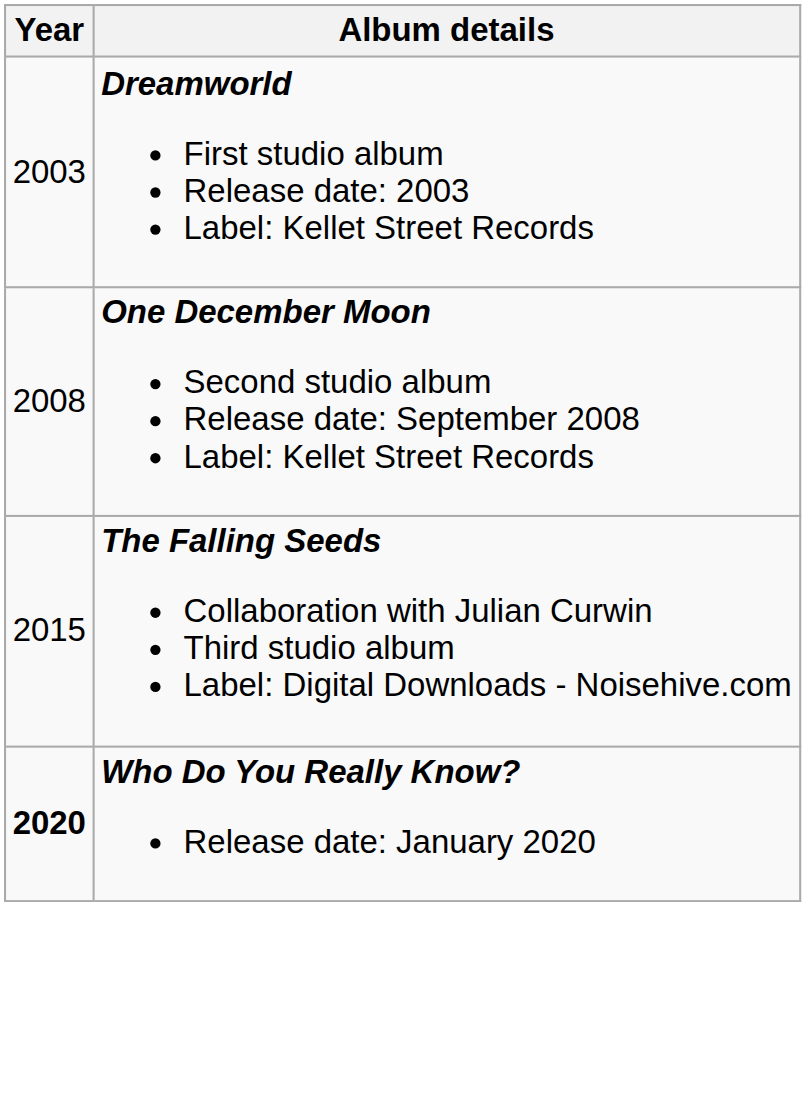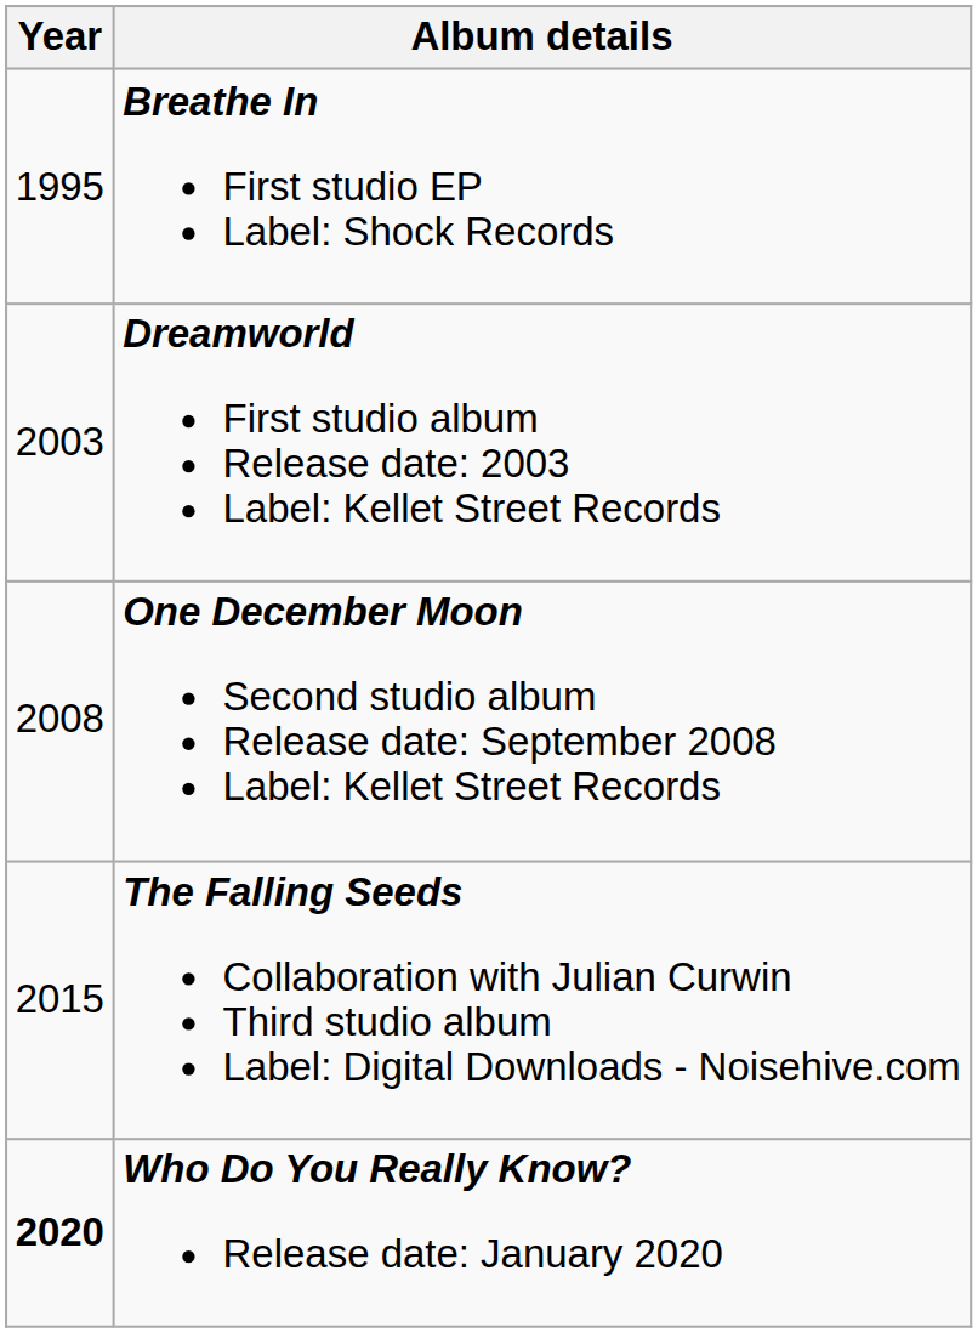+ row: 1995 | Breathe In First studio EP Label: Shock Records
